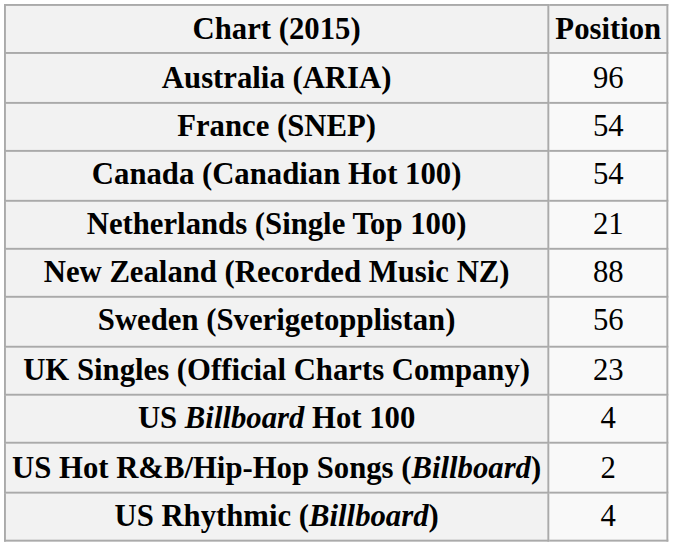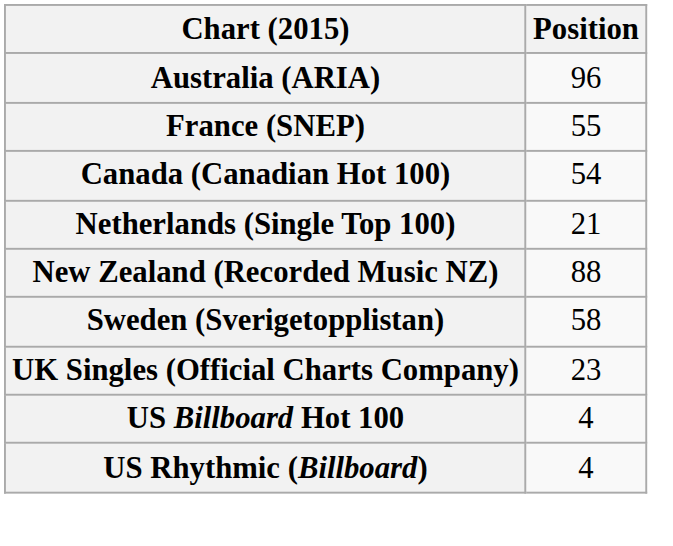France (SNEP) | Position: 54 -> 55
Sweden (Sverigetopplistan) | Position: 56 -> 58
- row: US Hot R&B/Hip-Hop Songs (Billboard) | 2
